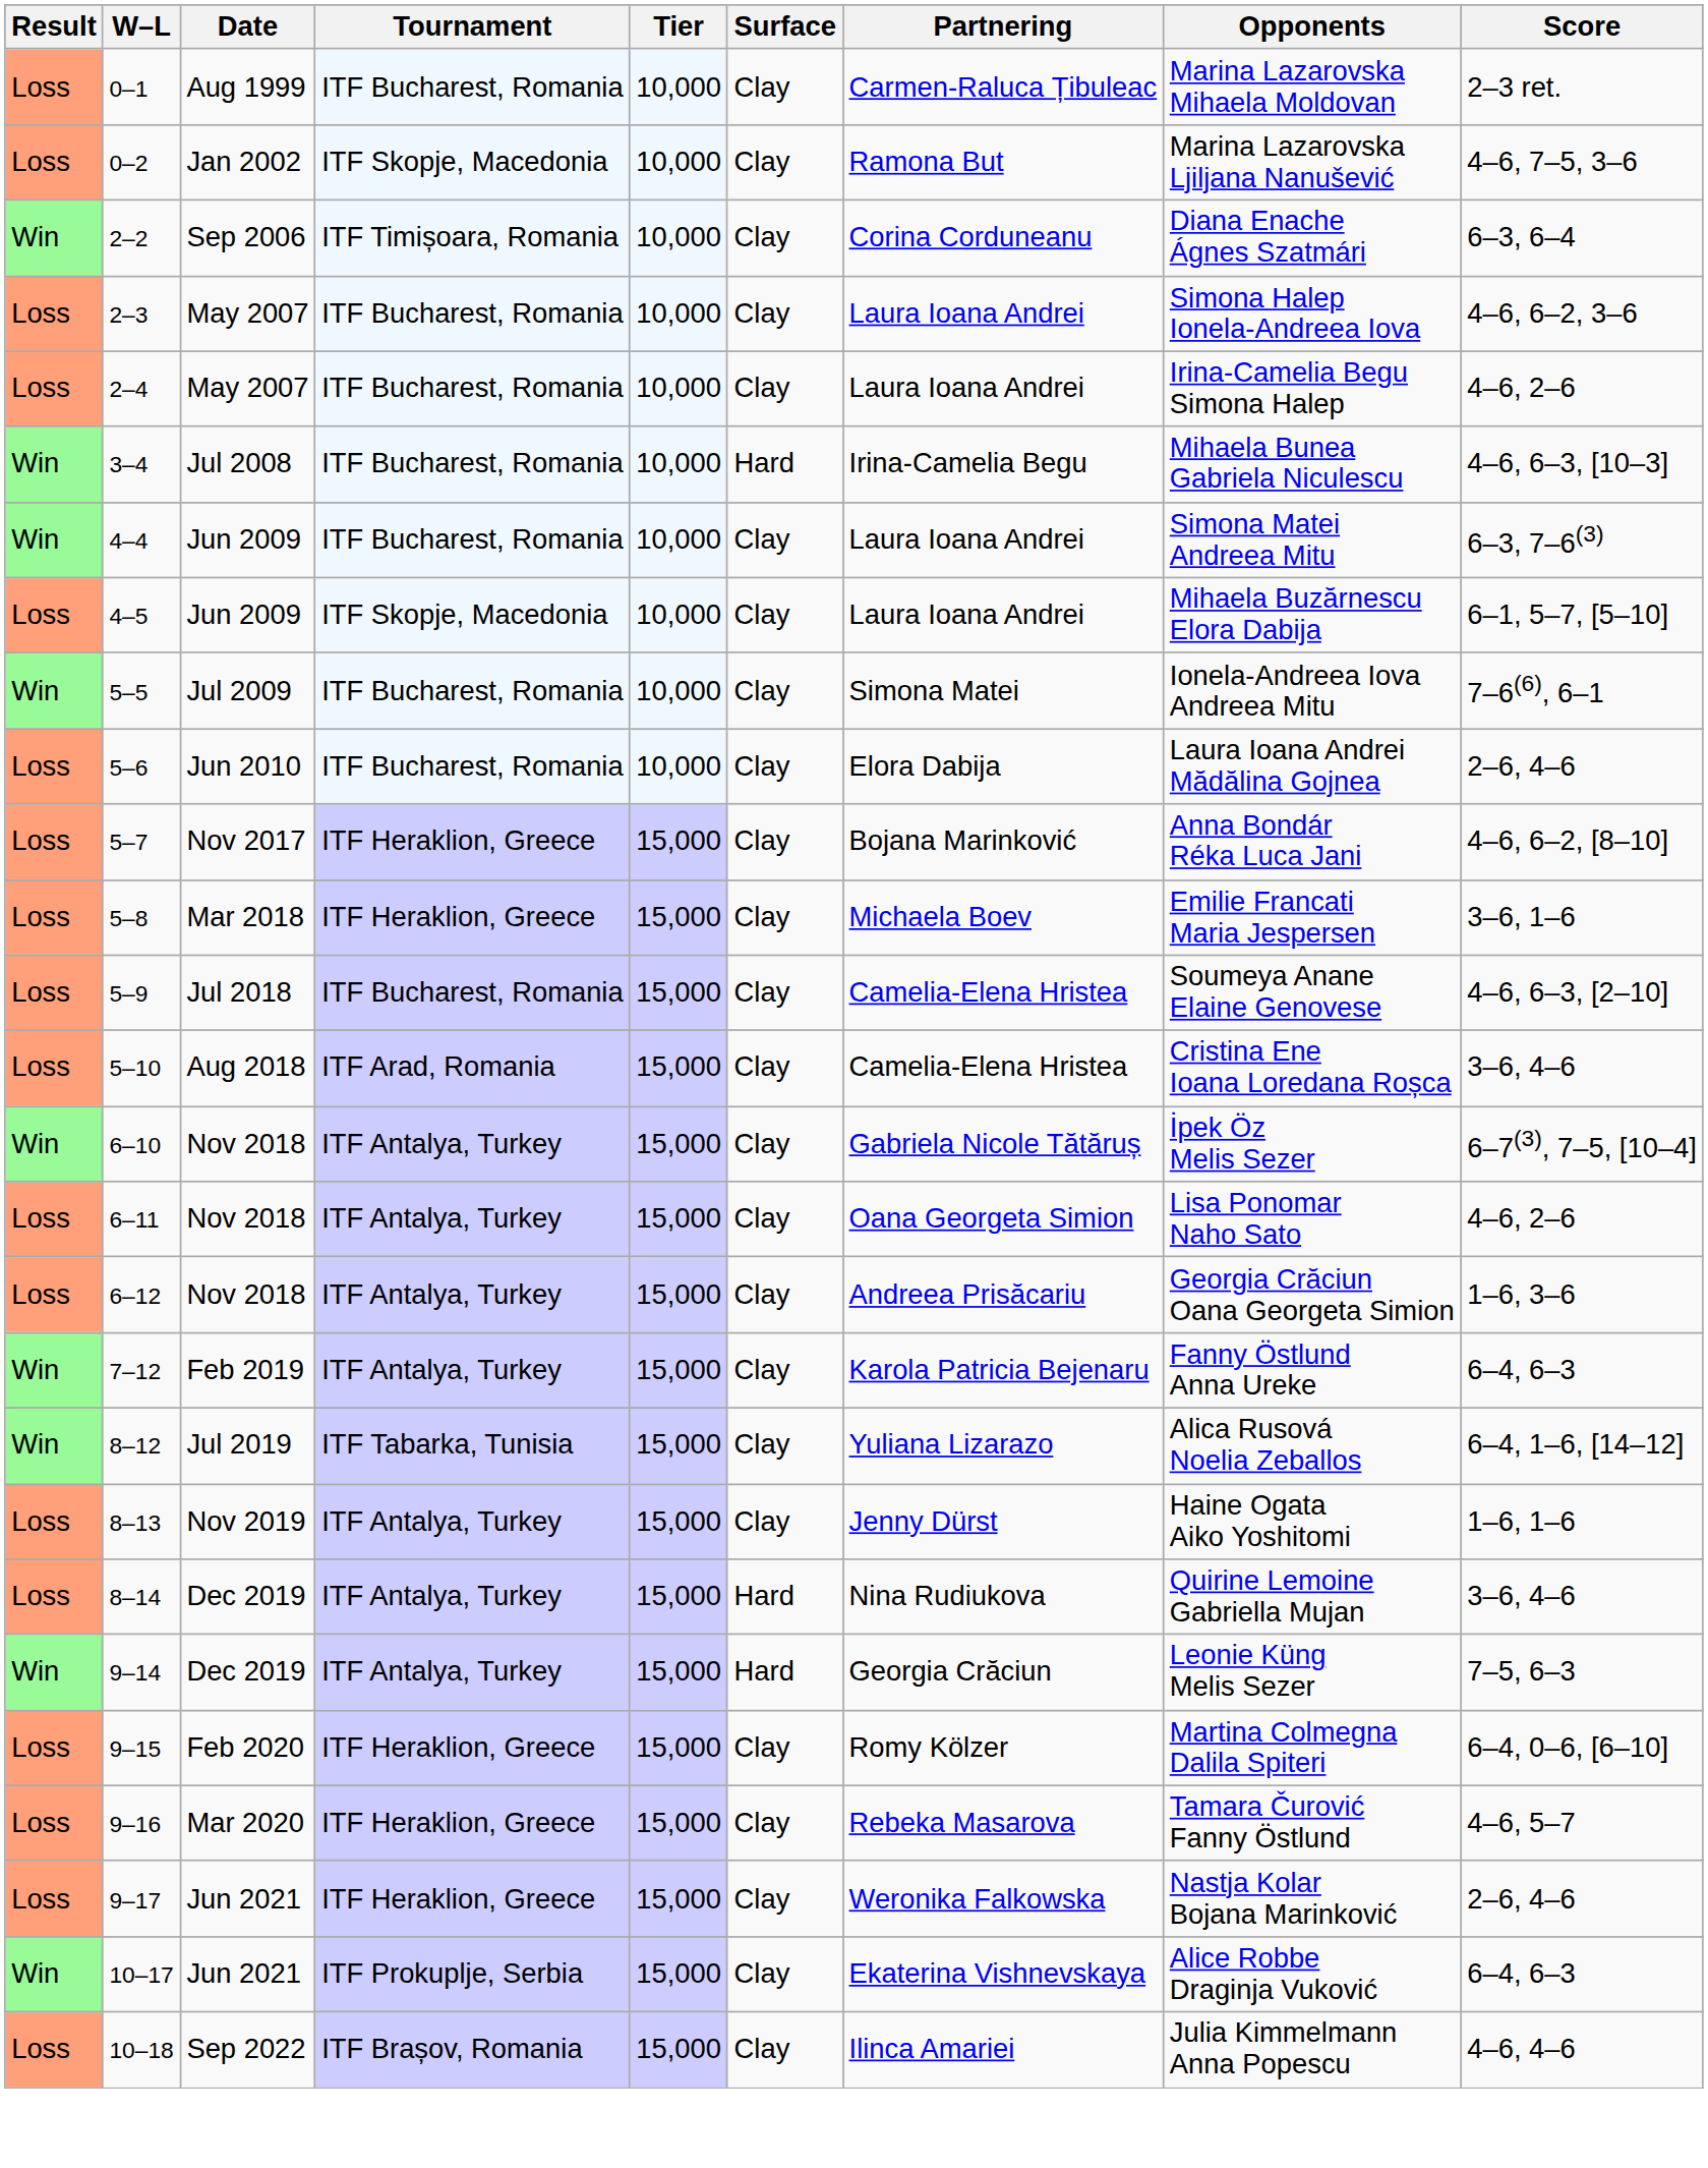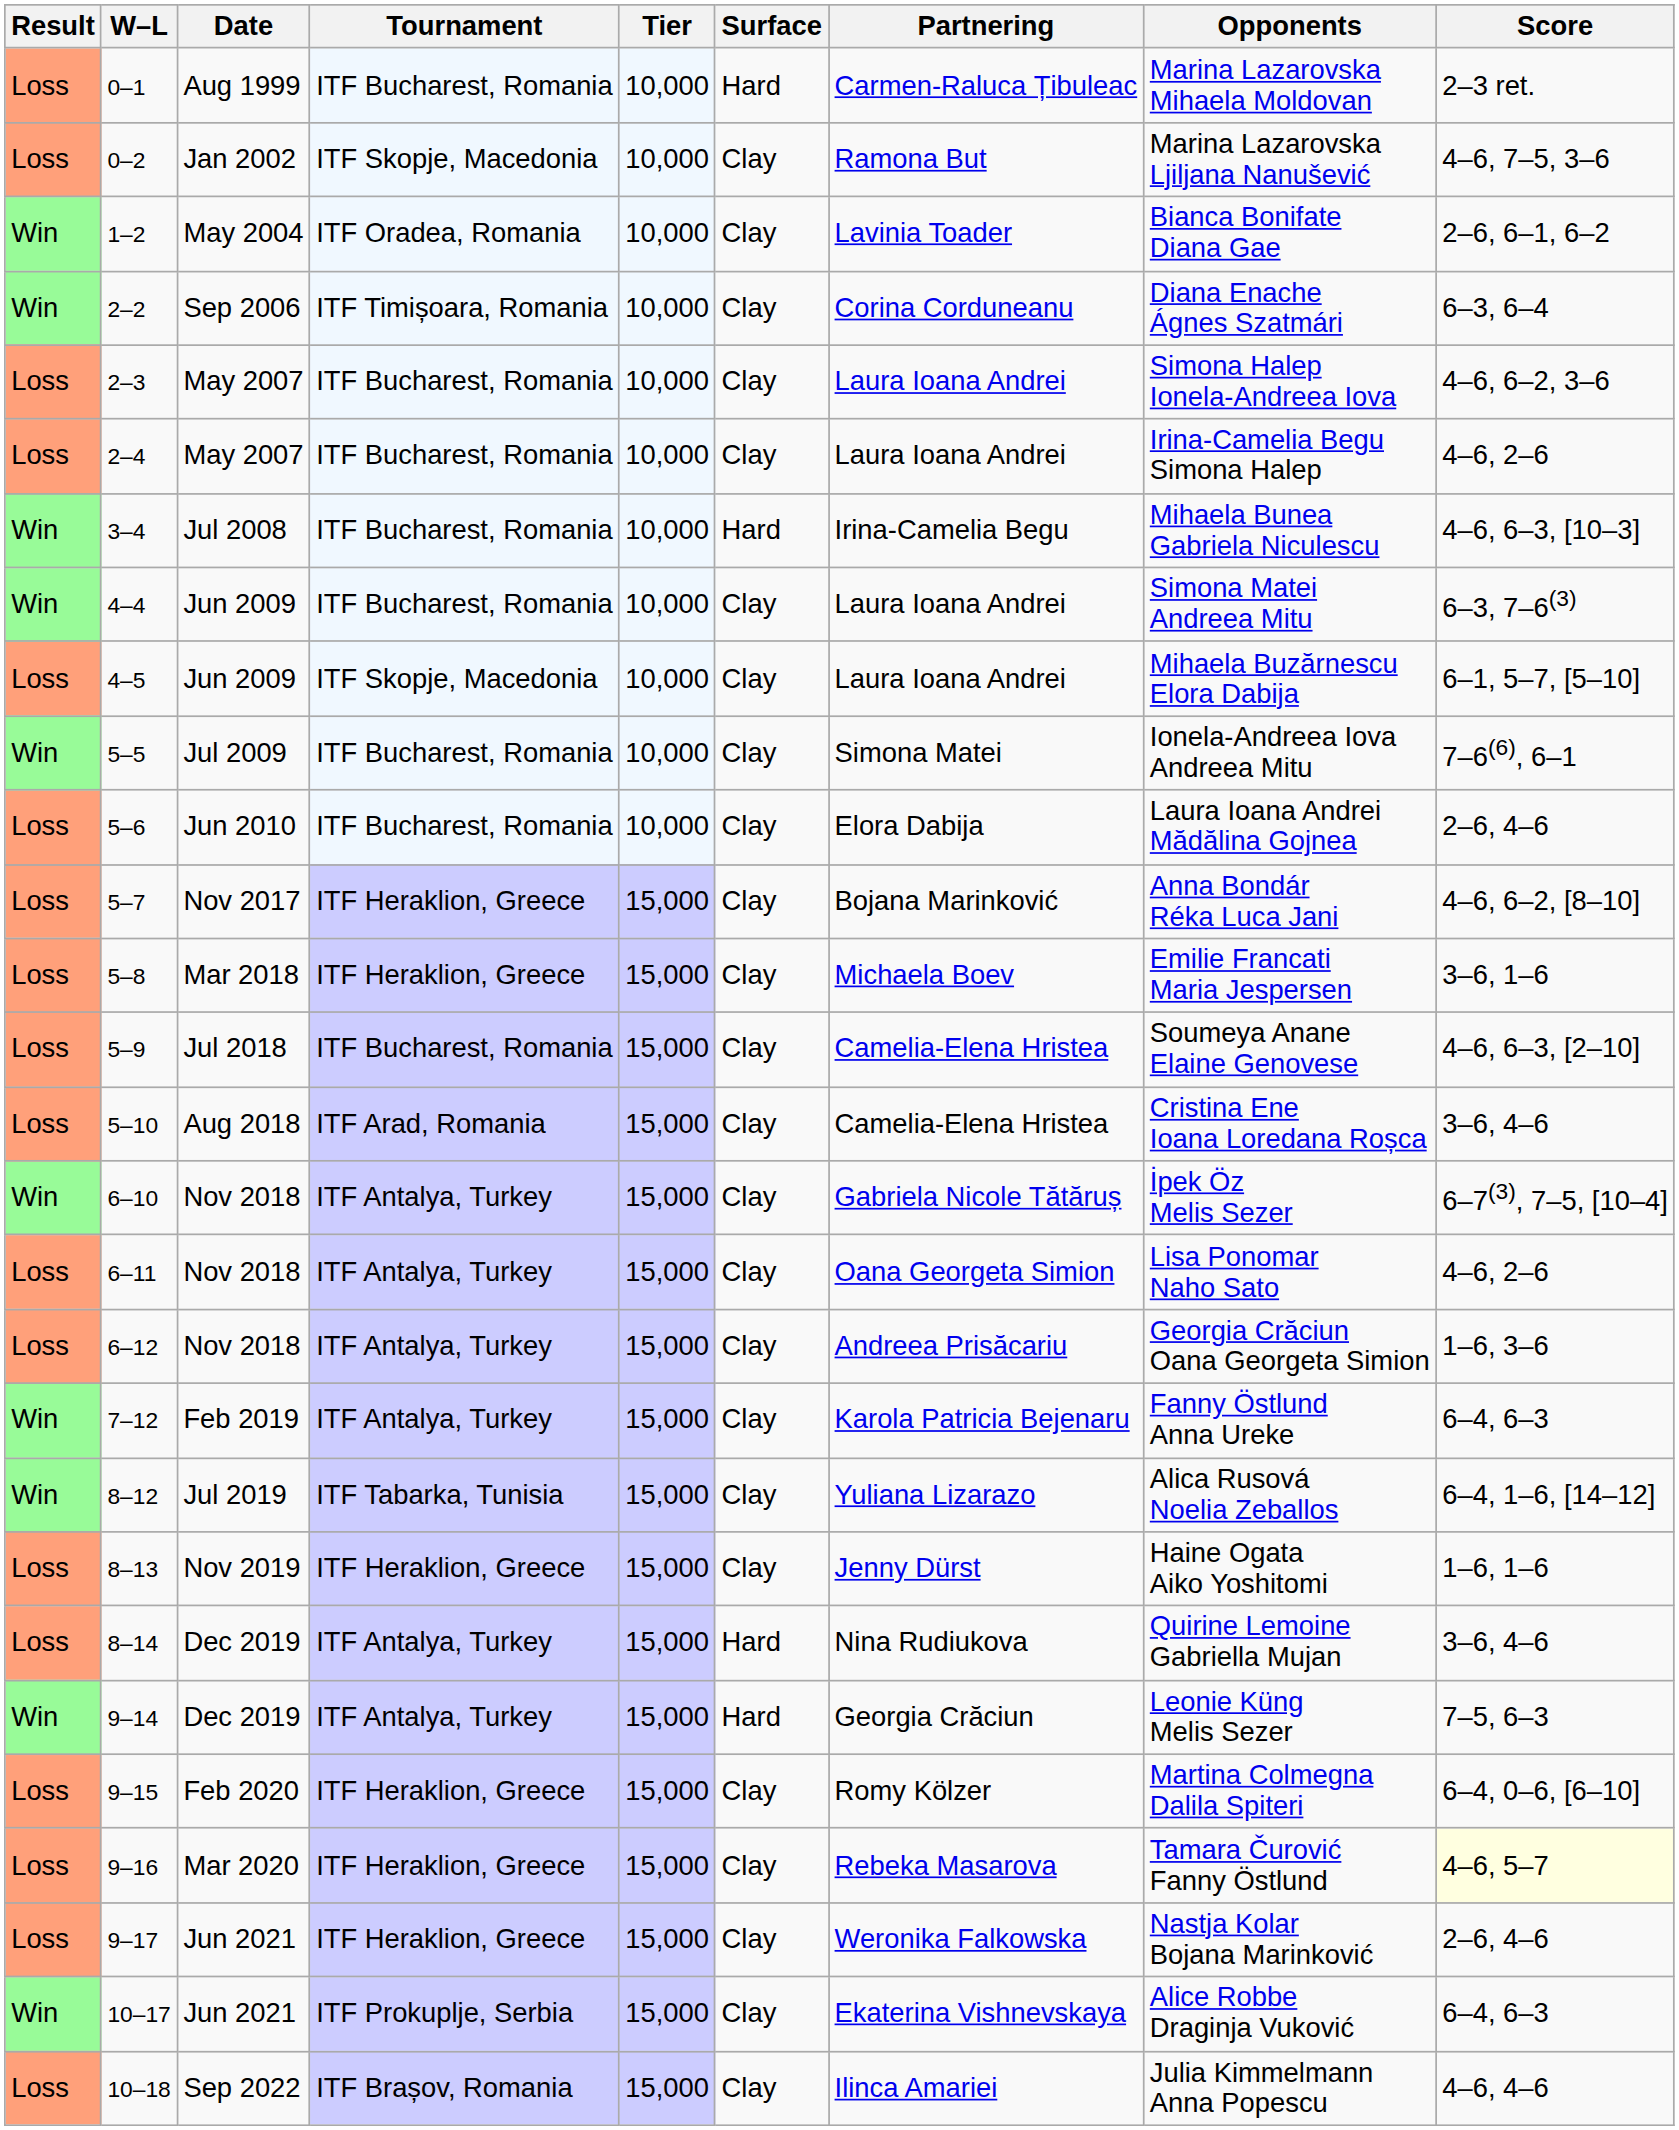0–1 | Surface: Clay -> Hard
+ row: Win | 1–2 | May 2004 | ITF Oradea, Romania | 10,000 | Clay | Lavinia Toader | Bianca Bonifate Diana Gae | 2–6, 6–1, 6–2
8–13 | Tournament: ITF Antalya, Turkey -> ITF Heraklion, Greece
9–16 | Score: no background -> lightyellow background
